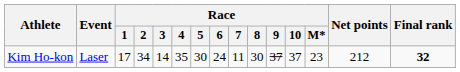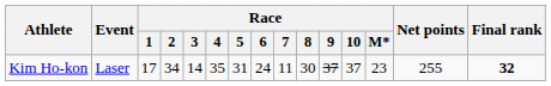Kim Ho-kon | Race / 5: 30 -> 31
Kim Ho-kon | Net points: 212 -> 255
